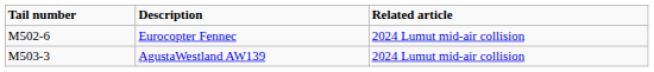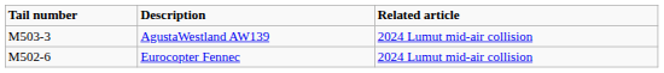rows swapped: Eurocopter Fennec <-> AgustaWestland AW139
